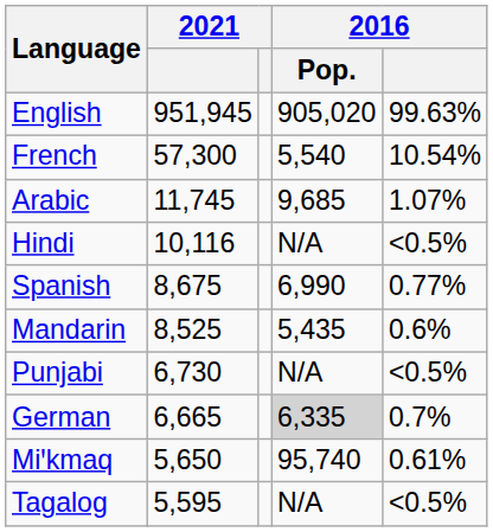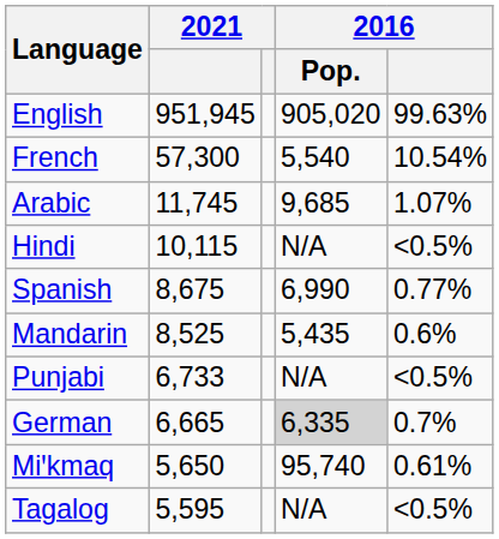Hindi | column 2: 10,116 -> 10,115
Punjabi | column 2: 6,730 -> 6,733
